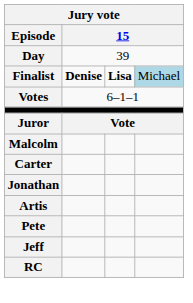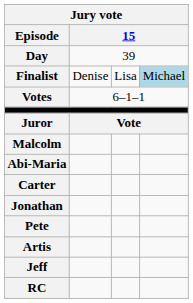Finalist | column 2: bold -> normal
Finalist | column 3: bold -> normal
+ row: Abi-Maria
rows swapped: Pete <-> Artis
